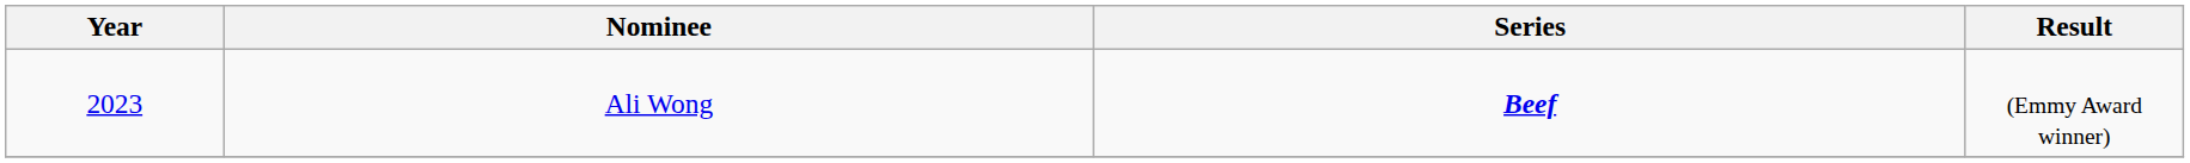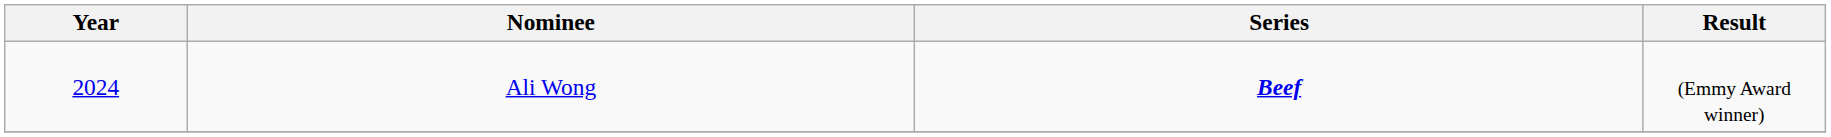Ali Wong | Year: 2023 -> 2024
